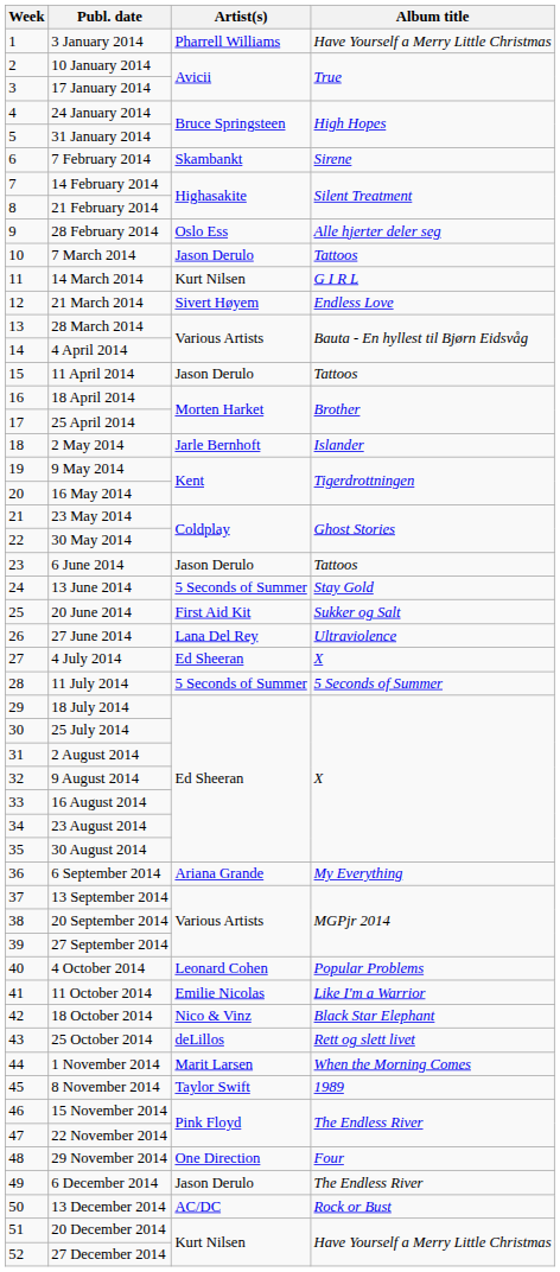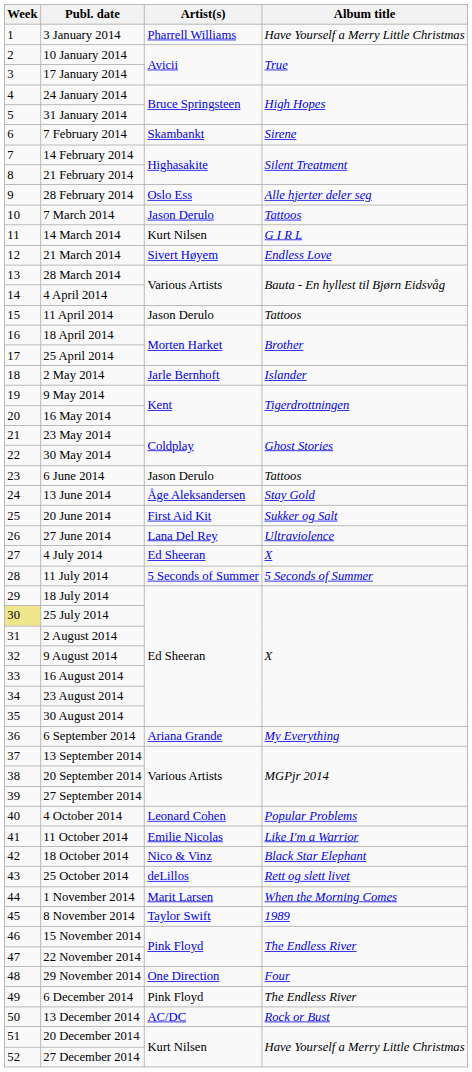13 June 2014 | Artist(s): 5 Seconds of Summer -> Åge Aleksandersen
25 July 2014 | Week: no background -> khaki background
6 December 2014 | Artist(s): Jason Derulo -> Pink Floyd
